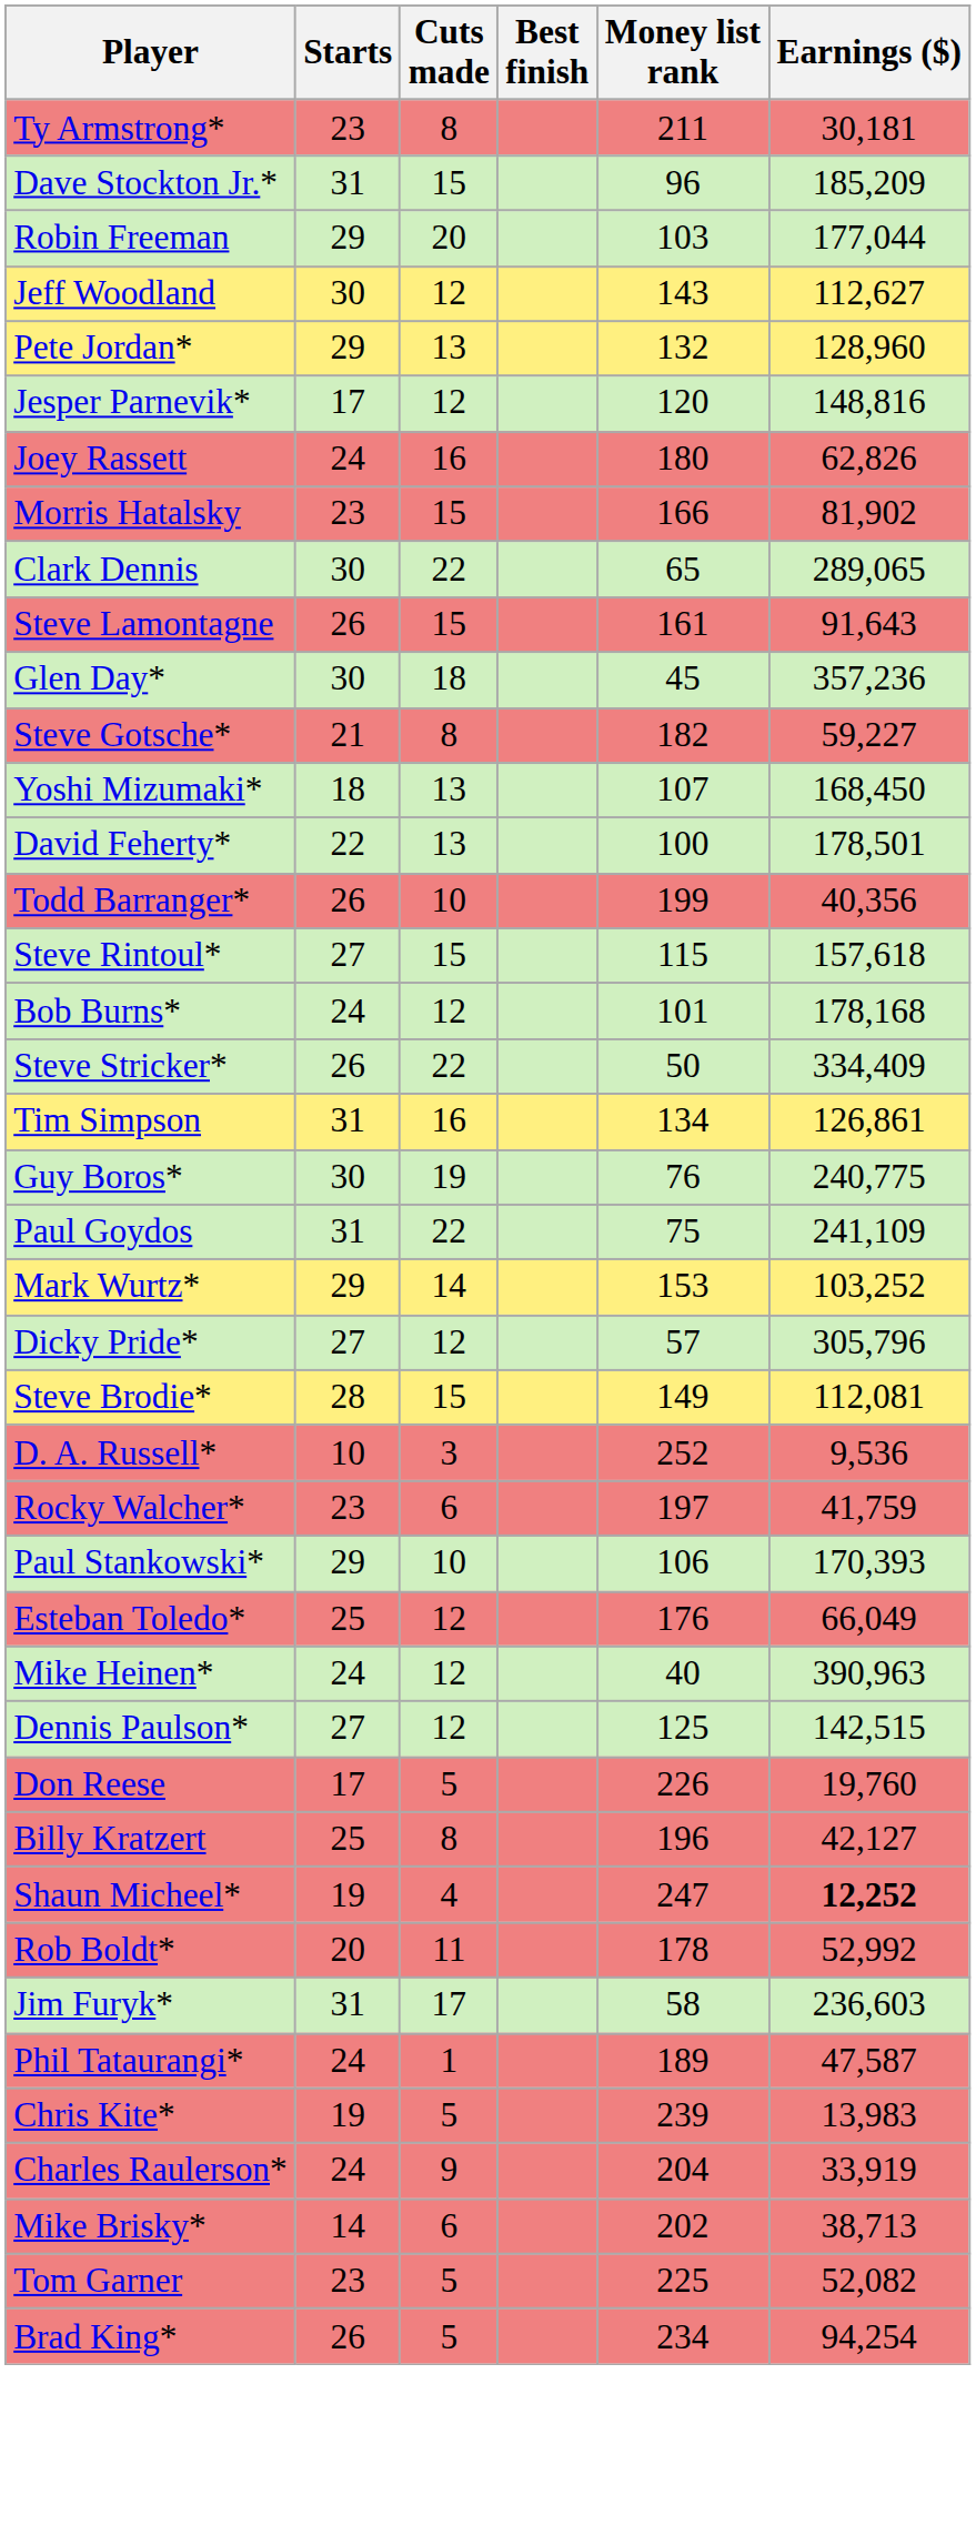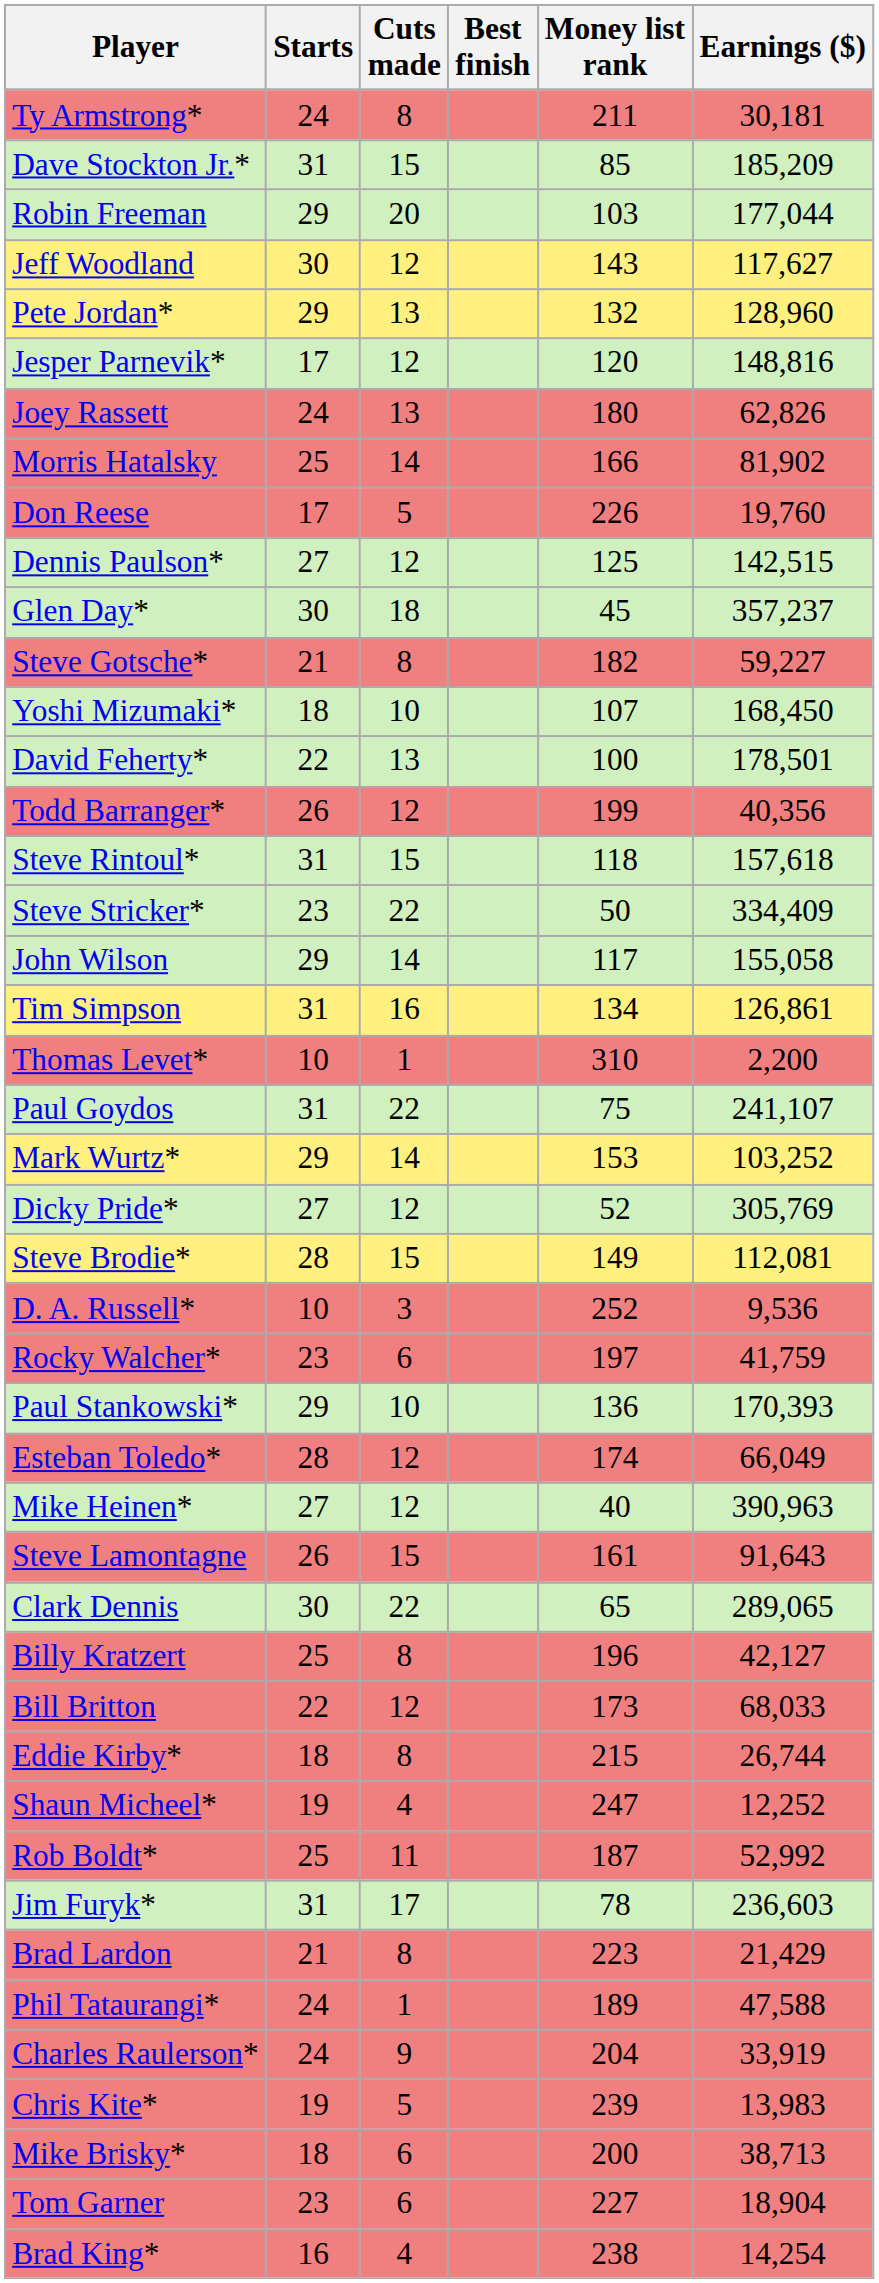Ty Armstrong* | Starts: 23 -> 24
Dave Stockton Jr.* | Money list rank: 96 -> 85
Jeff Woodland | Earnings ($): 112,627 -> 117,627
Joey Rassett | Cuts made: 16 -> 13
Morris Hatalsky | Starts: 23 -> 25
Morris Hatalsky | Cuts made: 15 -> 14
rows swapped: Clark Dennis <-> Don Reese
rows swapped: Dennis Paulson* <-> Steve Lamontagne
Glen Day* | Earnings ($): 357,236 -> 357,237
Yoshi Mizumaki* | Cuts made: 13 -> 10
Todd Barranger* | Cuts made: 10 -> 12
Steve Rintoul* | Starts: 27 -> 31
Steve Rintoul* | Money list rank: 115 -> 118
- row: Bob Burns* | 24 | 12 | 101 | 178,168
Steve Stricker* | Starts: 26 -> 23
+ row: John Wilson | 29 | 14 | 117 | 155,058
+ row: Thomas Levet* | 10 | 1 | 310 | 2,200
- row: Guy Boros* | 30 | 19 | 76 | 240,775
Paul Goydos | Earnings ($): 241,109 -> 241,107
Dicky Pride* | Money list rank: 57 -> 52
Dicky Pride* | Earnings ($): 305,796 -> 305,769
Paul Stankowski* | Money list rank: 106 -> 136
Esteban Toledo* | Starts: 25 -> 28
Esteban Toledo* | Money list rank: 176 -> 174
Mike Heinen* | Starts: 24 -> 27
+ row: Bill Britton | 22 | 12 | 173 | 68,033
+ row: Eddie Kirby* | 18 | 8 | 215 | 26,744
Shaun Micheel* | Earnings ($): bold -> normal
Rob Boldt* | Starts: 20 -> 25
Rob Boldt* | Money list rank: 178 -> 187
Jim Furyk* | Money list rank: 58 -> 78
+ row: Brad Lardon | 21 | 8 | 223 | 21,429
Phil Tataurangi* | Earnings ($): 47,587 -> 47,588
rows swapped: Chris Kite* <-> Charles Raulerson*
Mike Brisky* | Starts: 14 -> 18
Mike Brisky* | Money list rank: 202 -> 200
Tom Garner | Cuts made: 5 -> 6
Tom Garner | Money list rank: 225 -> 227
Tom Garner | Earnings ($): 52,082 -> 18,904
Brad King* | Starts: 26 -> 16
Brad King* | Cuts made: 5 -> 4
Brad King* | Money list rank: 234 -> 238
Brad King* | Earnings ($): 94,254 -> 14,254
